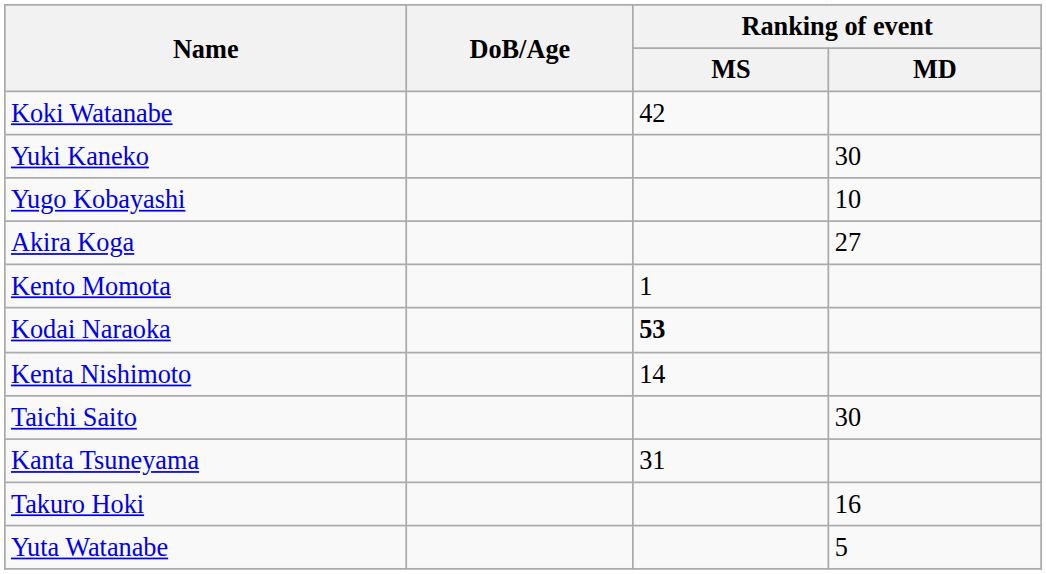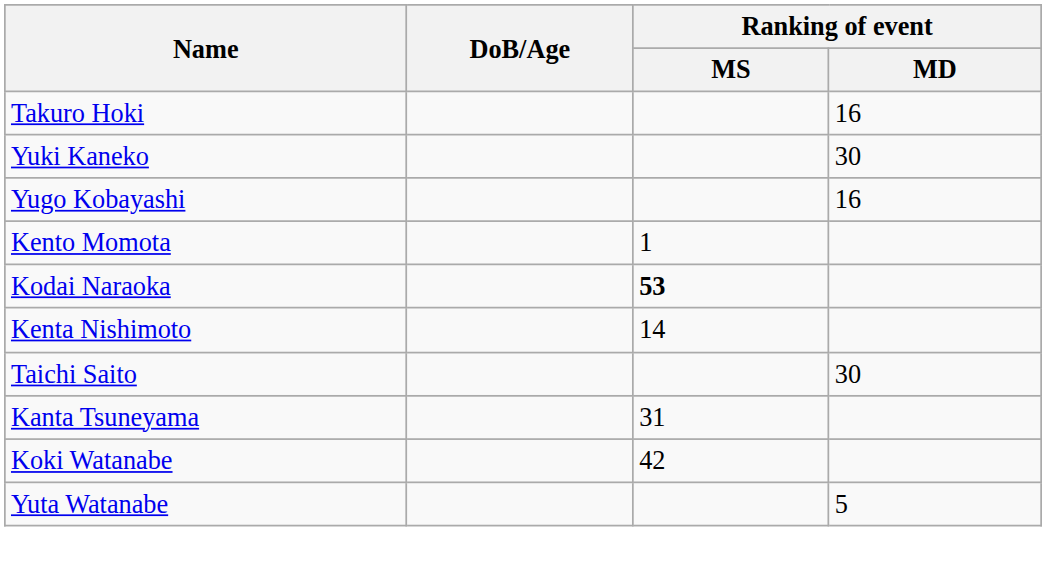rows swapped: Takuro Hoki <-> Koki Watanabe
Yugo Kobayashi | Ranking of event / MD: 10 -> 16
- row: Akira Koga | 27
